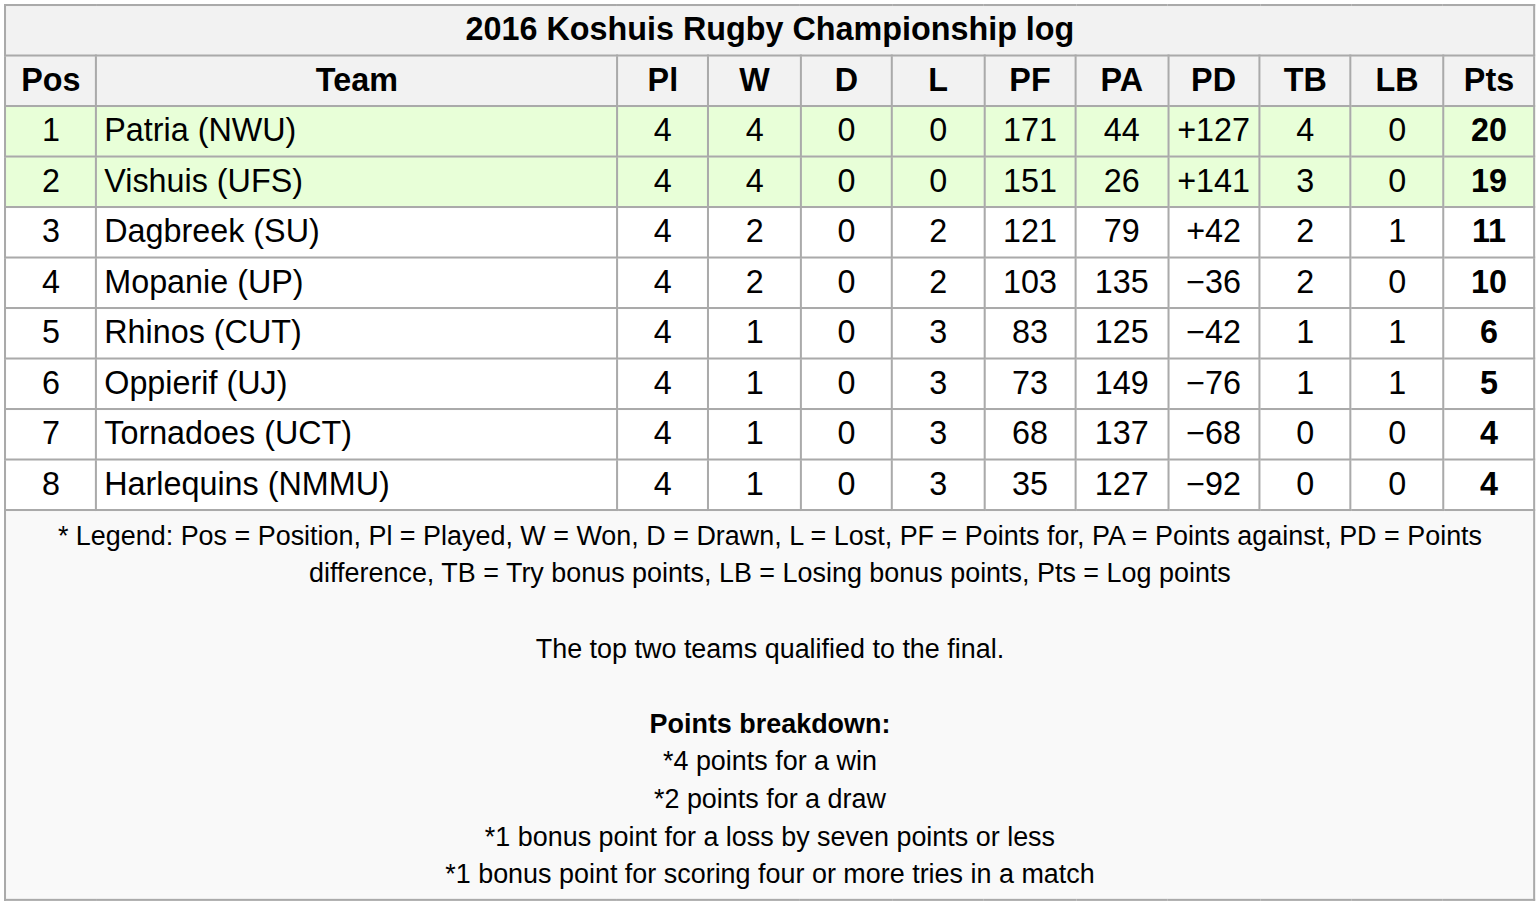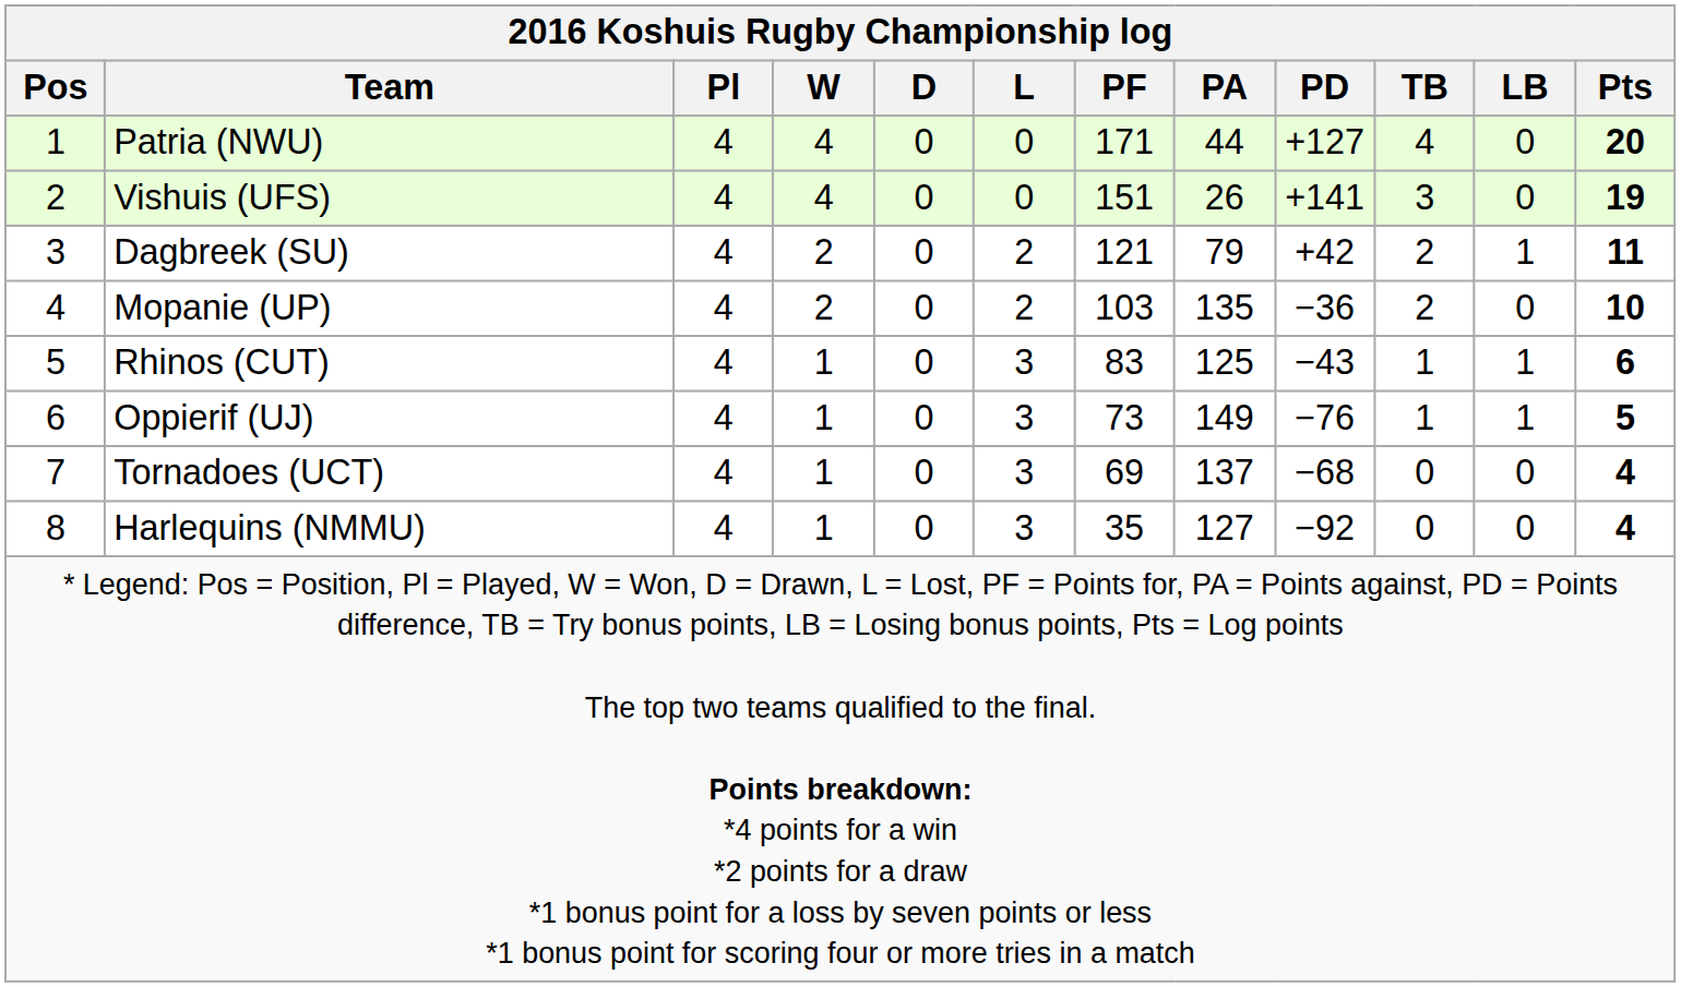Rhinos (CUT) | PD: −42 -> −43
Tornadoes (UCT) | PF: 68 -> 69
